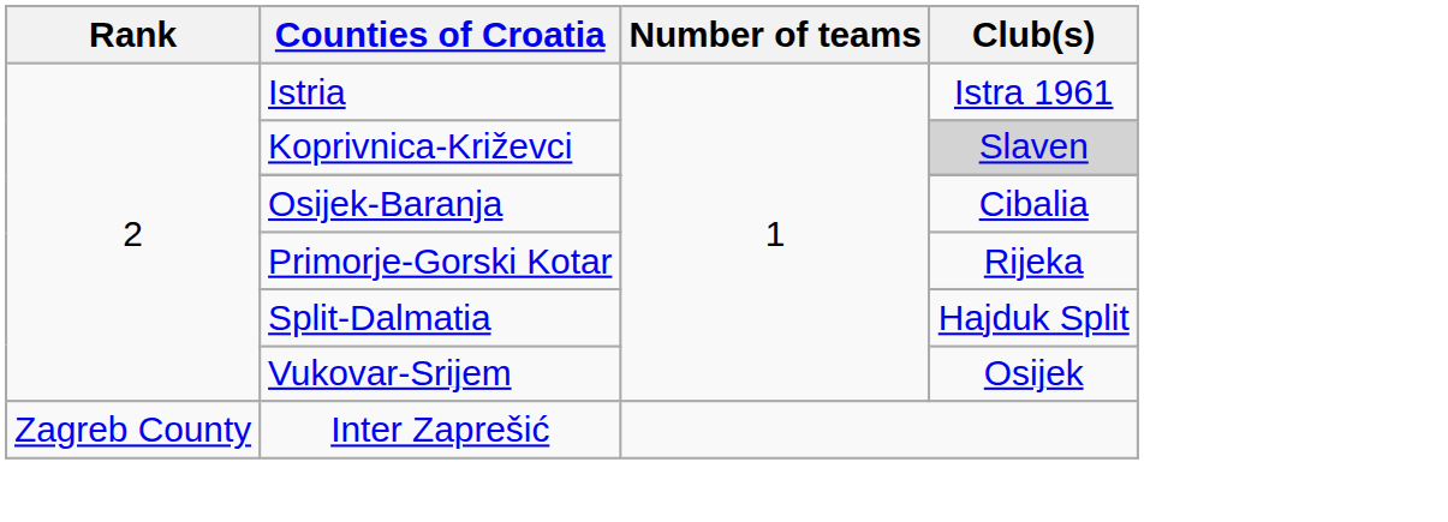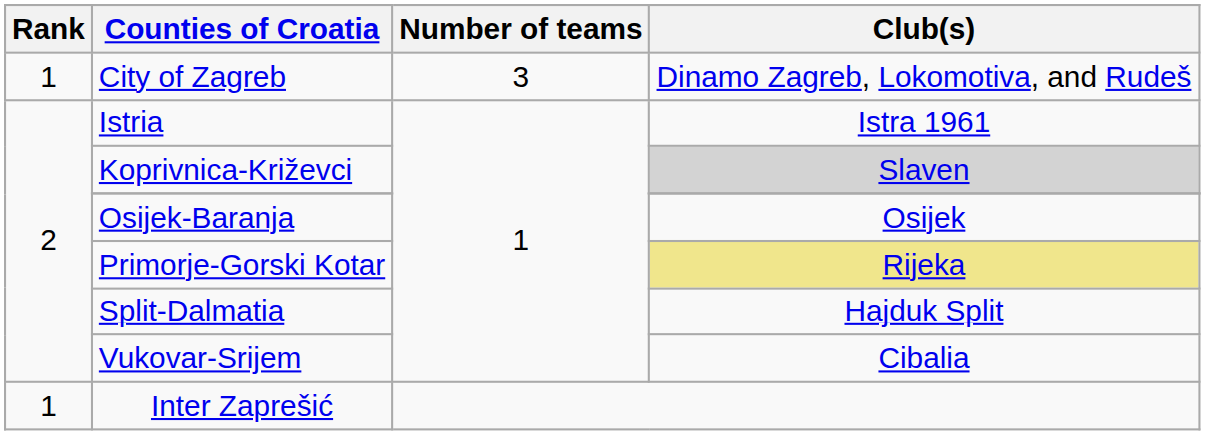+ row: 1 | City of Zagreb | 3 | Dinamo Zagreb, Lokomotiva, and Rudeš
Osijek-Baranja | Club(s): Cibalia -> Osijek
Primorje-Gorski Kotar | Club(s): no background -> khaki background
Vukovar-Srijem | Club(s): Osijek -> Cibalia
Inter Zaprešić | Rank: Zagreb County -> 1
